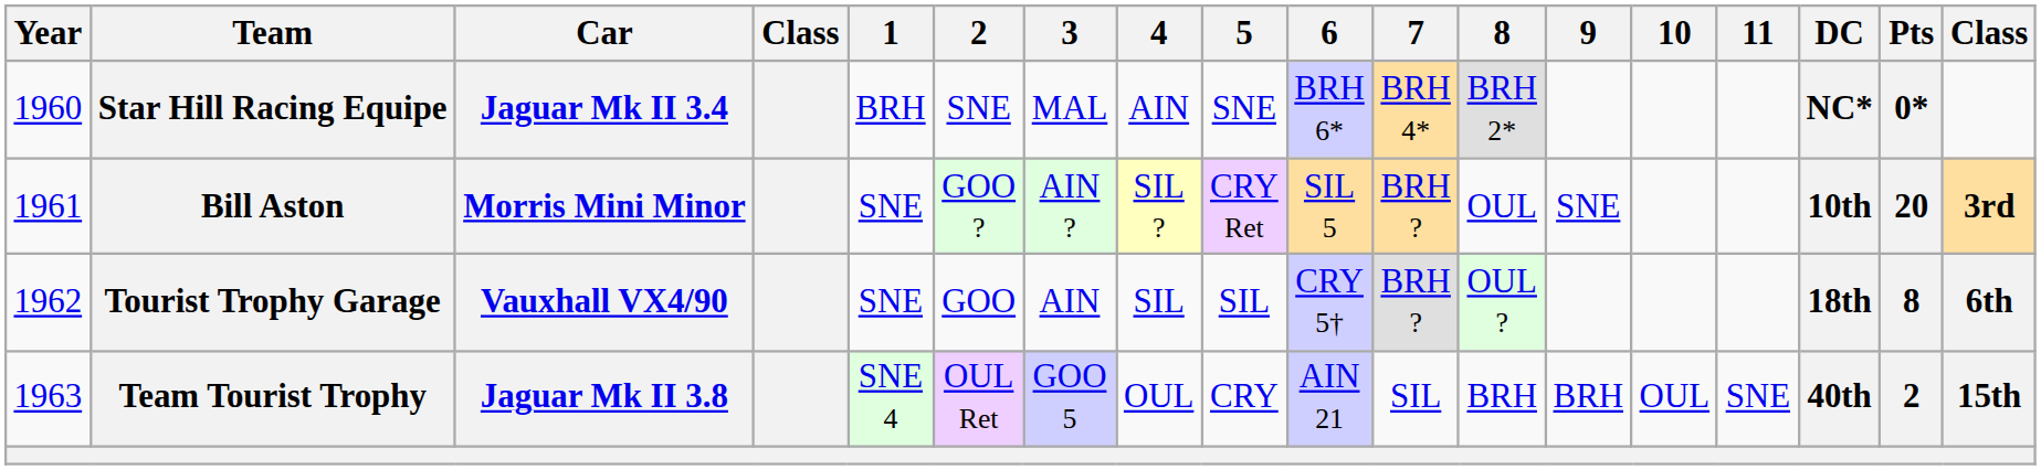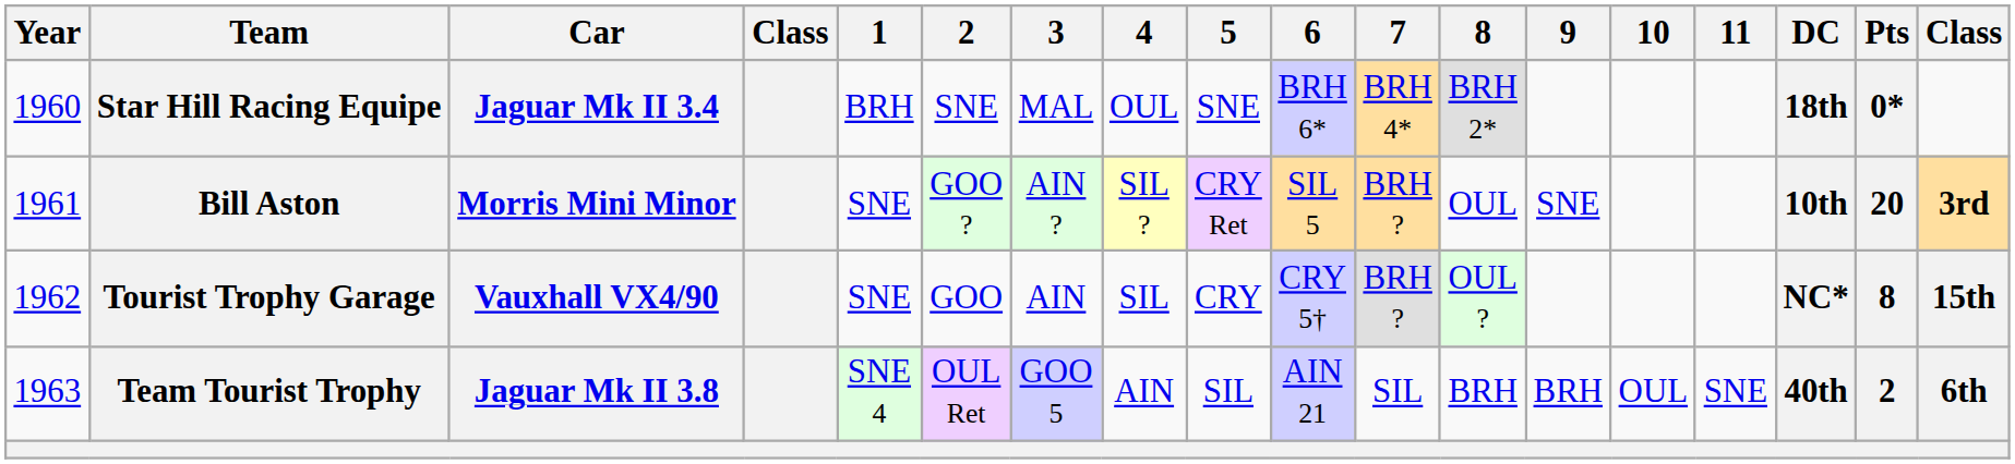Star Hill Racing Equipe | 4: AIN -> OUL
Star Hill Racing Equipe | DC: NC* -> 18th
Tourist Trophy Garage | 5: SIL -> CRY
Tourist Trophy Garage | DC: 18th -> NC*
Tourist Trophy Garage | column 18: 6th -> 15th
Team Tourist Trophy | 4: OUL -> AIN
Team Tourist Trophy | 5: CRY -> SIL
Team Tourist Trophy | column 18: 15th -> 6th
